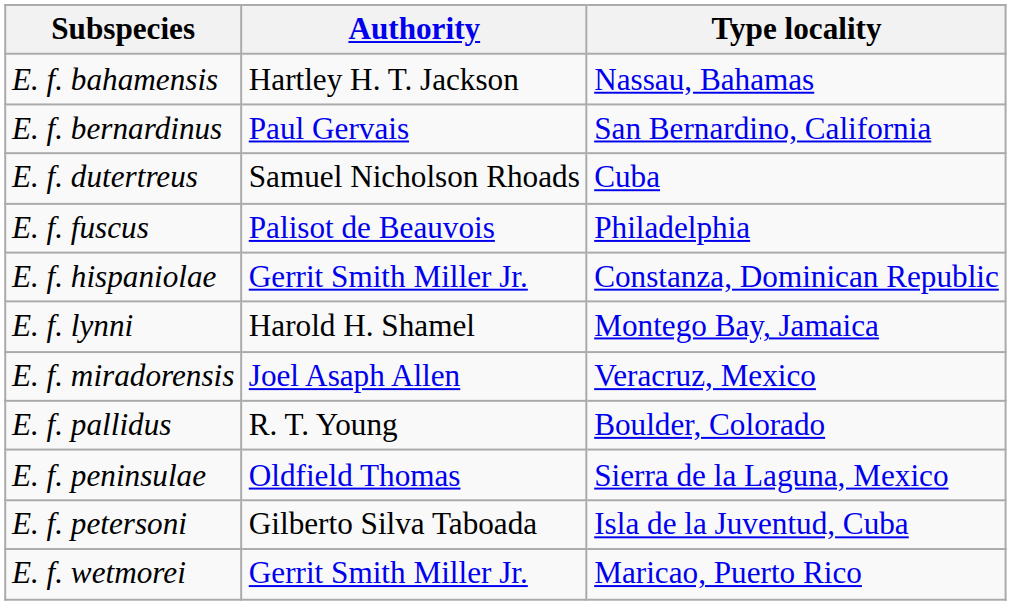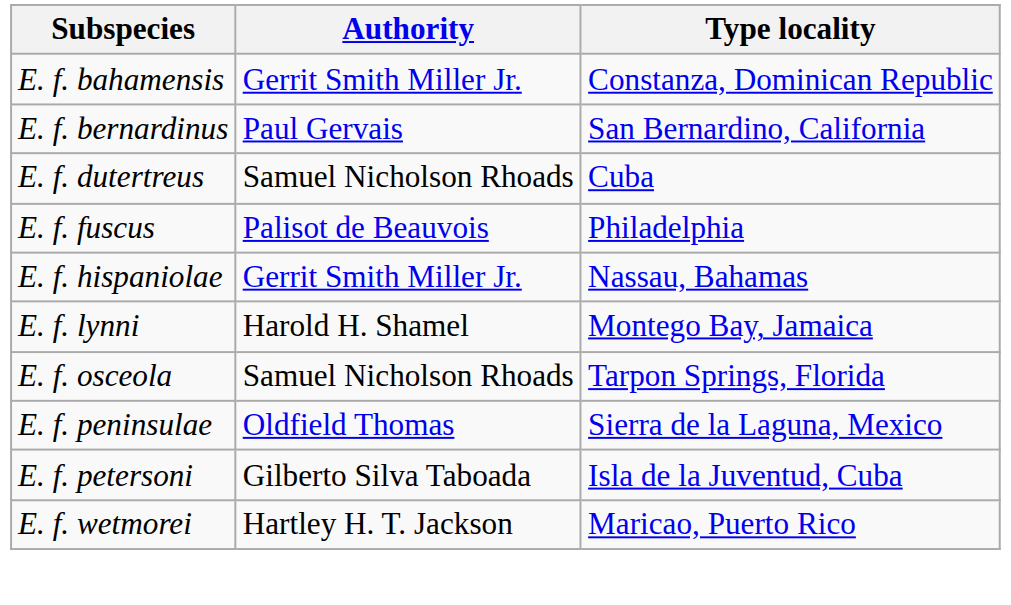E. f. bahamensis | Authority: Hartley H. T. Jackson -> Gerrit Smith Miller Jr.
E. f. bahamensis | Type locality: Nassau, Bahamas -> Constanza, Dominican Republic
E. f. hispaniolae | Type locality: Constanza, Dominican Republic -> Nassau, Bahamas
- row: E. f. miradorensis | Joel Asaph Allen | Veracruz, Mexico
+ row: E. f. osceola | Samuel Nicholson Rhoads | Tarpon Springs, Florida
- row: E. f. pallidus | R. T. Young | Boulder, Colorado
E. f. wetmorei | Authority: Gerrit Smith Miller Jr. -> Hartley H. T. Jackson
